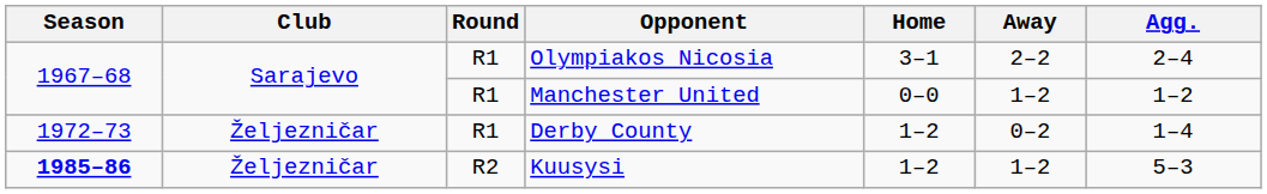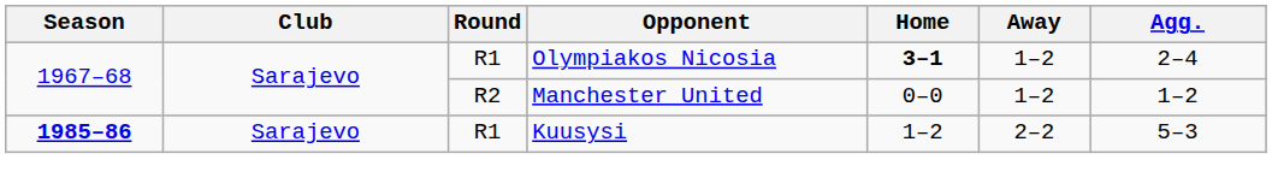Olympiakos Nicosia | Home: normal -> bold
Olympiakos Nicosia | Away: 2–2 -> 1–2
Manchester United | Round: R1 -> R2
- row: 1972–73 | Željezničar | R1 | Derby County | 1–2 | 0–2 | 1–4
Kuusysi | Club: Željezničar -> Sarajevo
Kuusysi | Round: R2 -> R1
Kuusysi | Away: 1–2 -> 2–2
